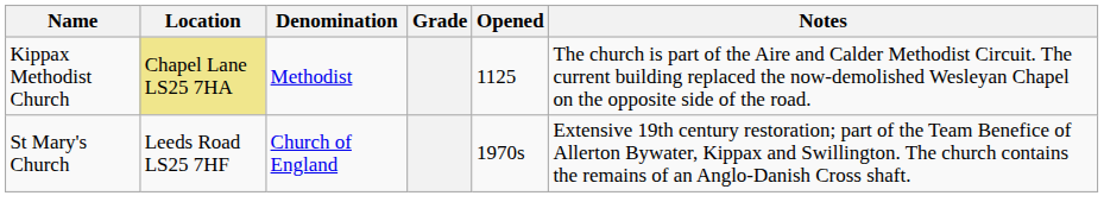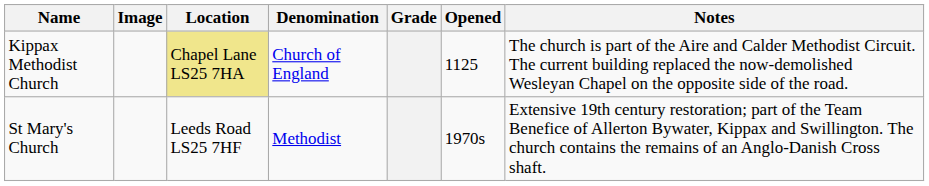+ column: Image
Kippax Methodist Church | Denomination: Methodist -> Church of England
St Mary's Church | Denomination: Church of England -> Methodist
